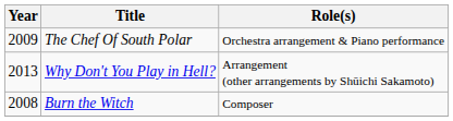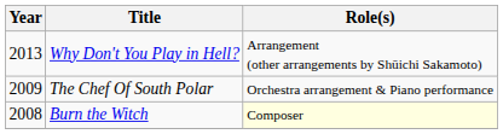rows swapped: The Chef Of South Polar <-> Why Don't You Play in Hell?
Burn the Witch | Role(s): no background -> lightyellow background
